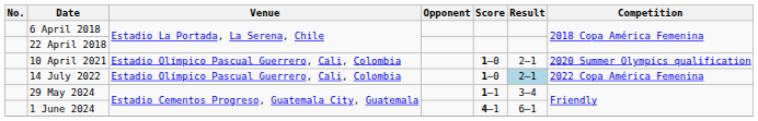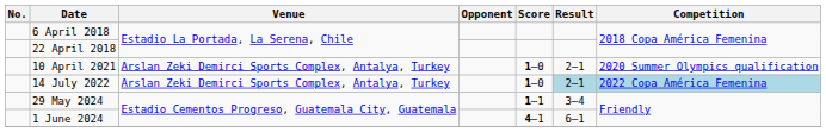10 April 2021 | Venue: Estadio Olímpico Pascual Guerrero, Cali, Colombia -> Arslan Zeki Demirci Sports Complex, Antalya, Turkey
14 July 2022 | Venue: Estadio Olímpico Pascual Guerrero, Cali, Colombia -> Arslan Zeki Demirci Sports Complex, Antalya, Turkey
14 July 2022 | Competition: no background -> lightblue background
